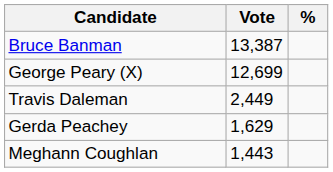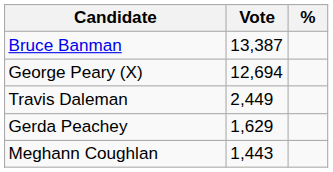George Peary (X) | Vote: 12,699 -> 12,694
